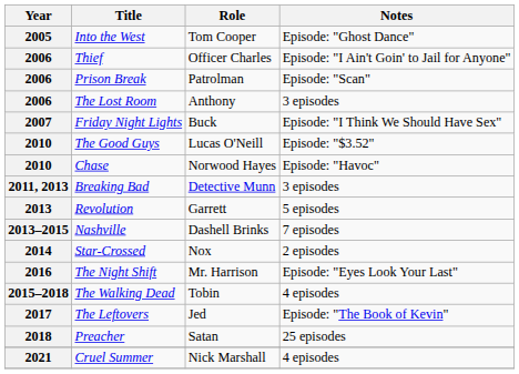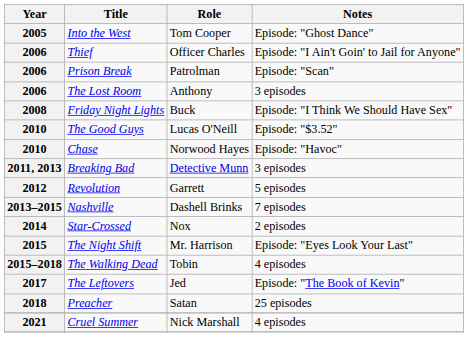Friday Night Lights | Year: 2007 -> 2008
Revolution | Year: 2013 -> 2012
The Night Shift | Year: 2016 -> 2015
